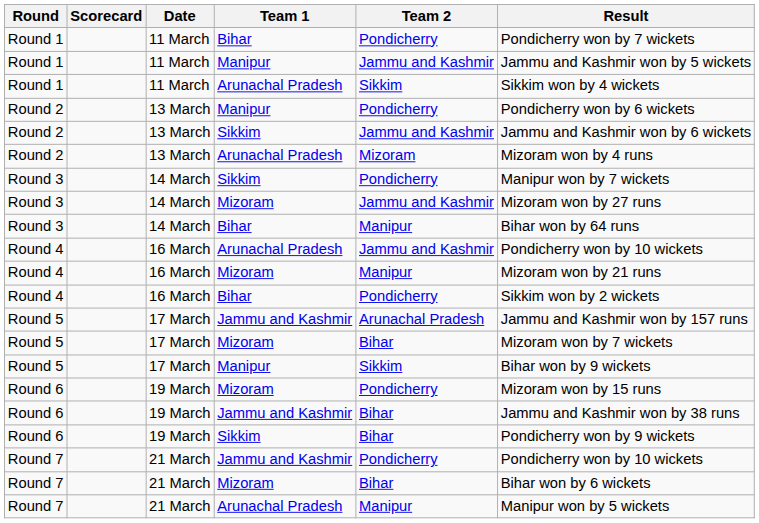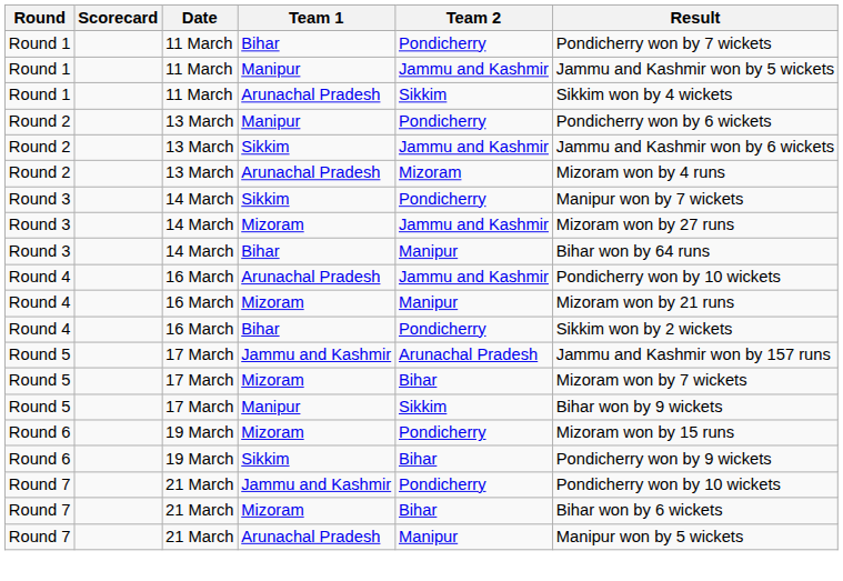- row: Round 6 | 19 March | Jammu and Kashmir | Bihar | Jammu and Kashmir won by 38 runs
